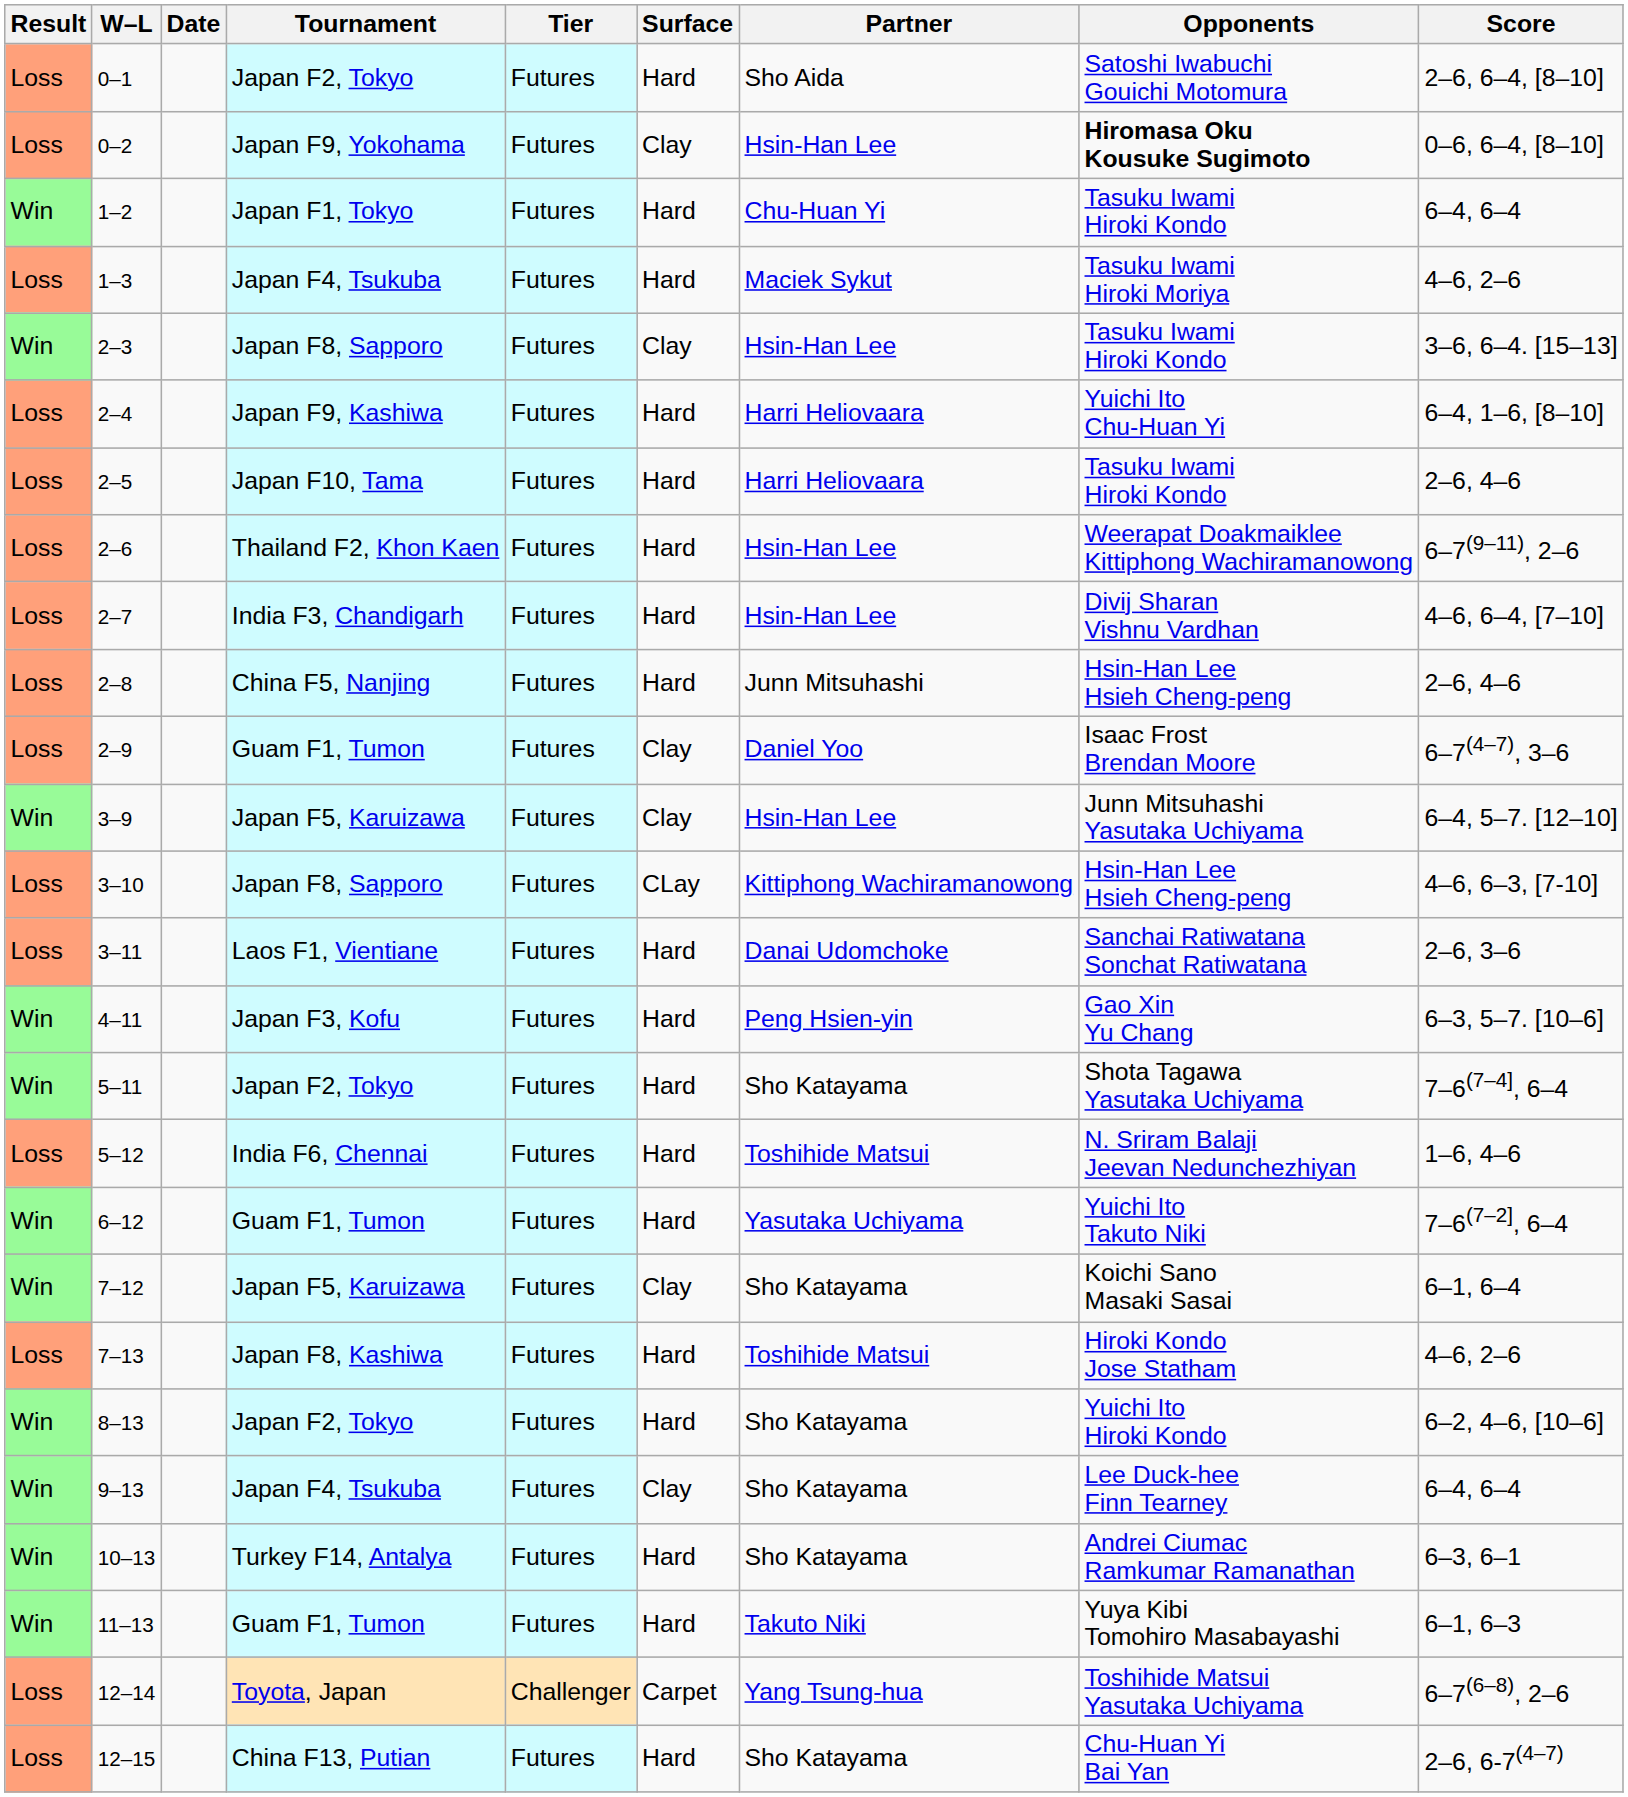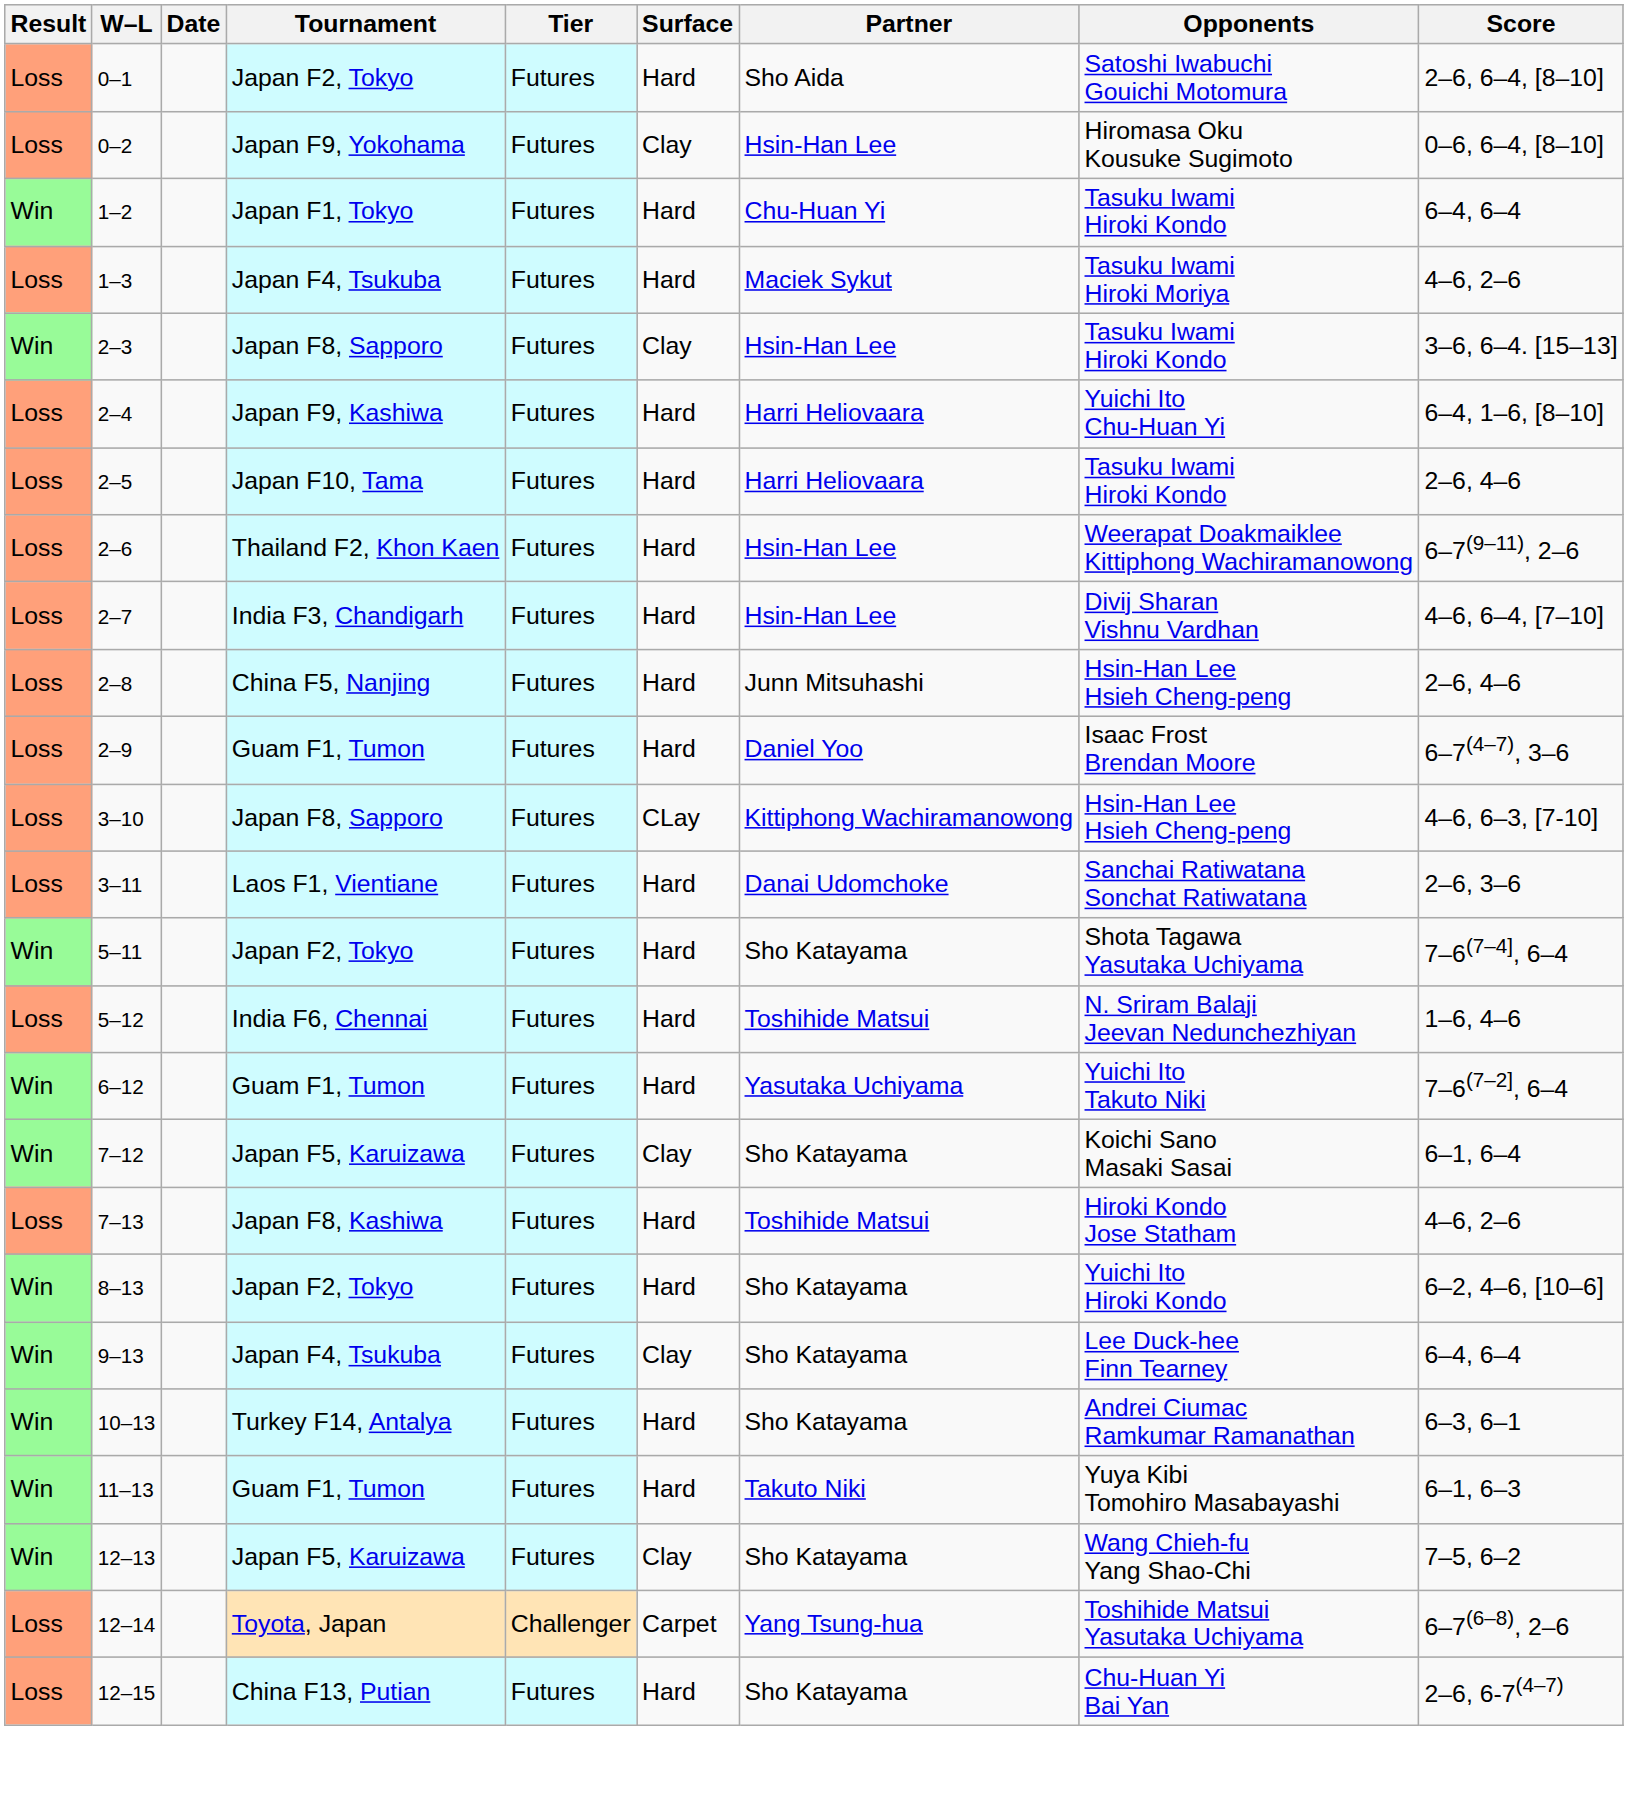0–2 | Opponents: bold -> normal
2–9 | Surface: Clay -> Hard
- row: Win | 3–9 | Japan F5, Karuizawa | Futures | Clay | Hsin-Han Lee | Junn Mitsuhashi Yasutaka Uchiyama | 6–4, 5–7. [12–10]
- row: Win | 4–11 | Japan F3, Kofu | Futures | Hard | Peng Hsien-yin | Gao Xin Yu Chang | 6–3, 5–7. [10–6]
+ row: Win | 12–13 | Japan F5, Karuizawa | Futures | Clay | Sho Katayama | Wang Chieh-fu Yang Shao-Chi | 7–5, 6–2
